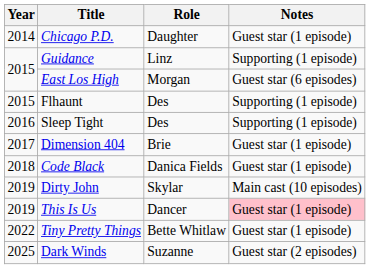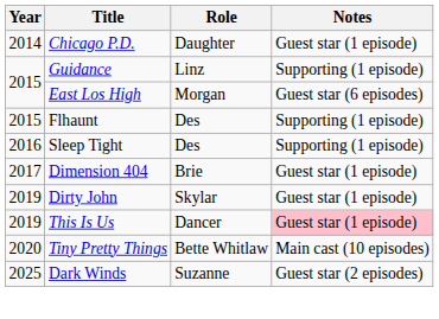- row: 2018 | Code Black | Danica Fields | Guest star (1 episode)
Dirty John | Notes: Main cast (10 episodes) -> Guest star (1 episode)
Tiny Pretty Things | Year: 2022 -> 2020
Tiny Pretty Things | Notes: Guest star (1 episode) -> Main cast (10 episodes)
